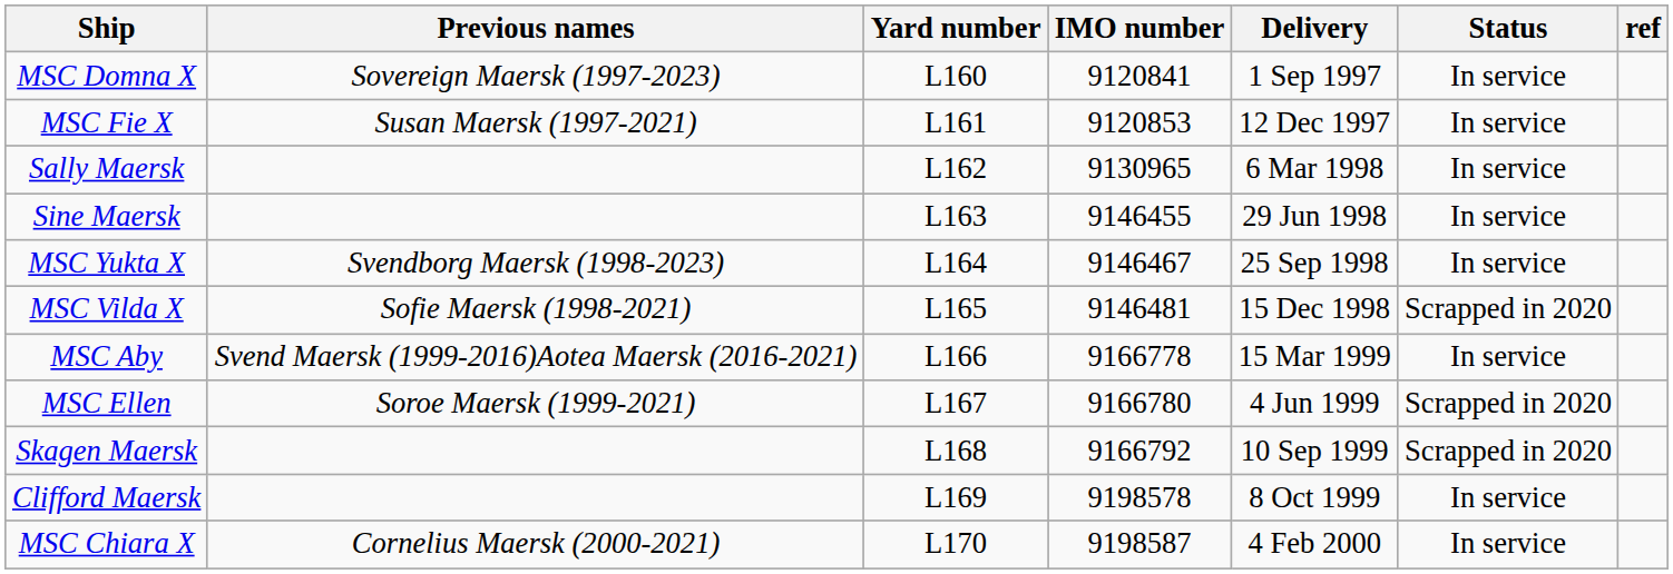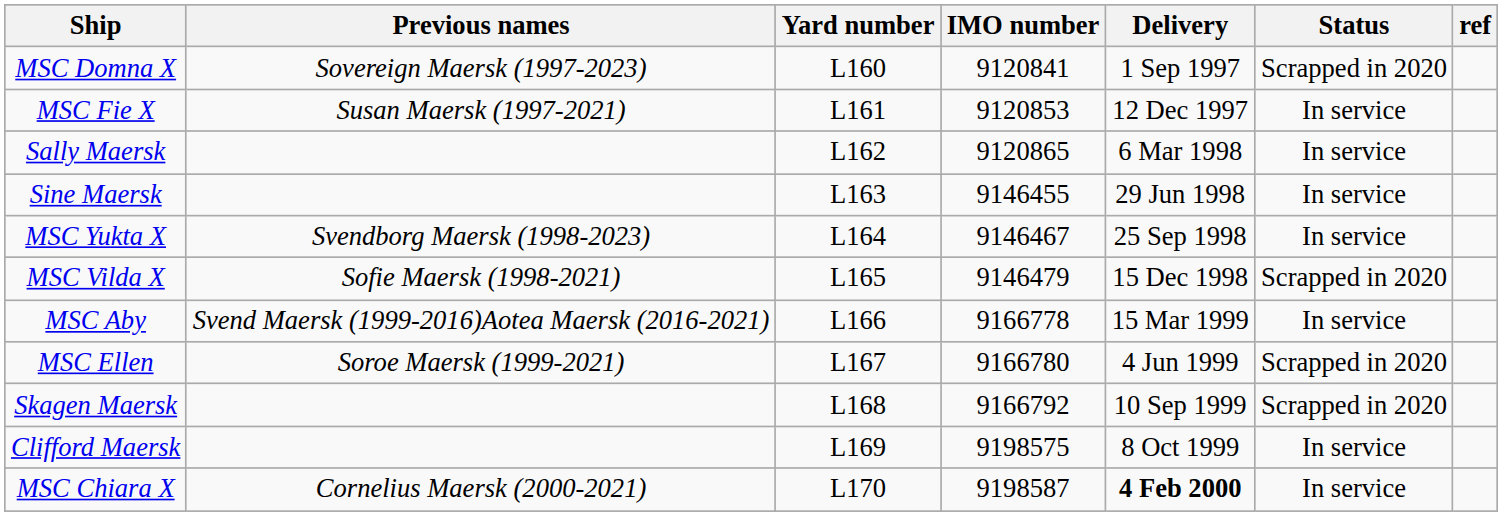MSC Domna X | Status: In service -> Scrapped in 2020
Sally Maersk | IMO number: 9130965 -> 9120865
MSC Vilda X | IMO number: 9146481 -> 9146479
Clifford Maersk | IMO number: 9198578 -> 9198575
MSC Chiara X | Delivery: normal -> bold
